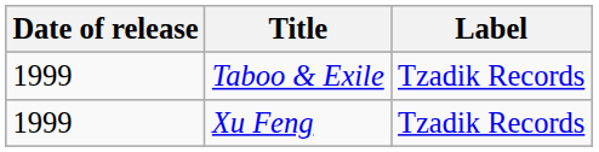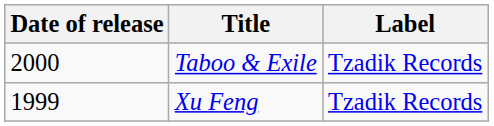Taboo & Exile | Date of release: 1999 -> 2000
